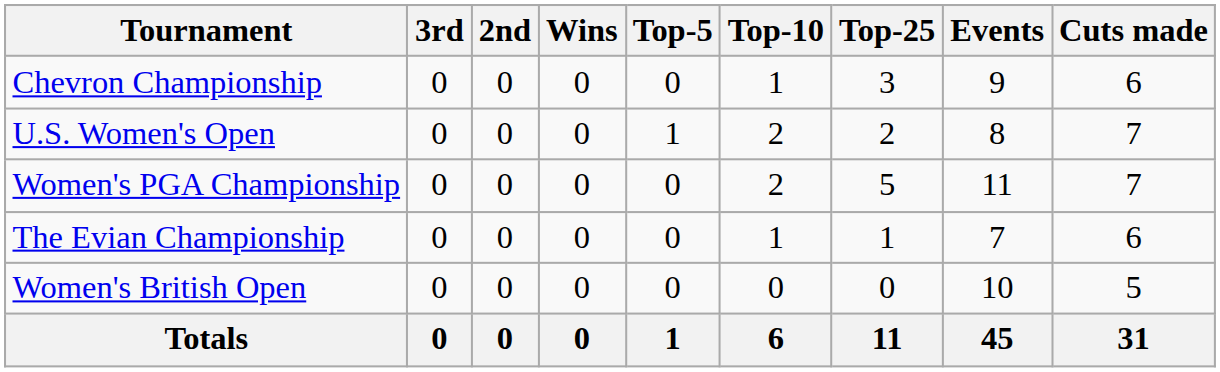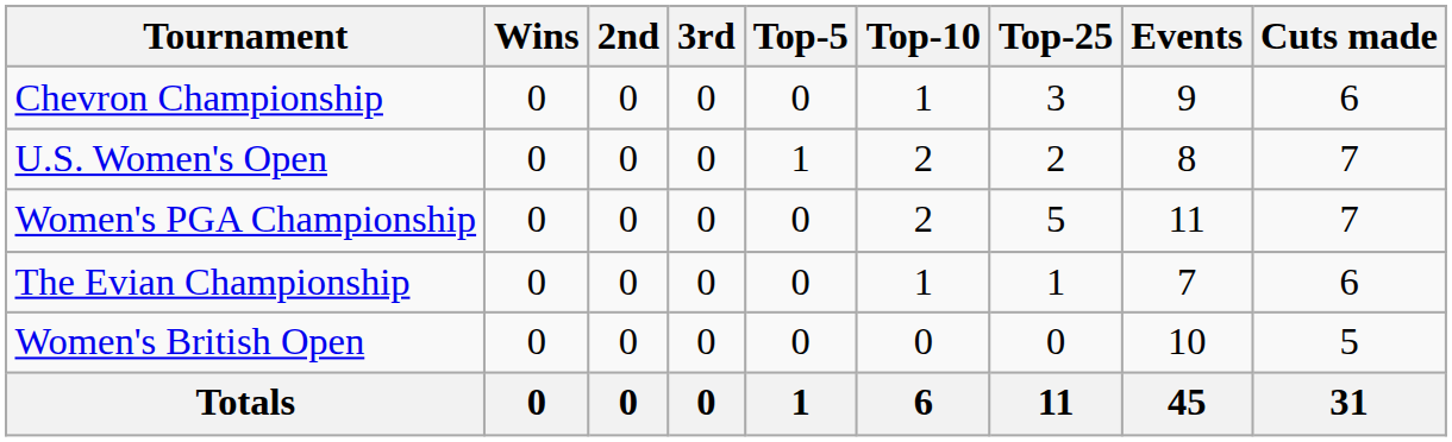columns swapped: Wins <-> 3rd
